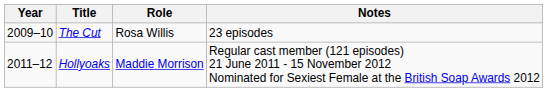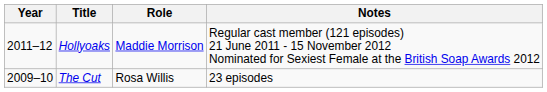rows swapped: The Cut <-> Hollyoaks
